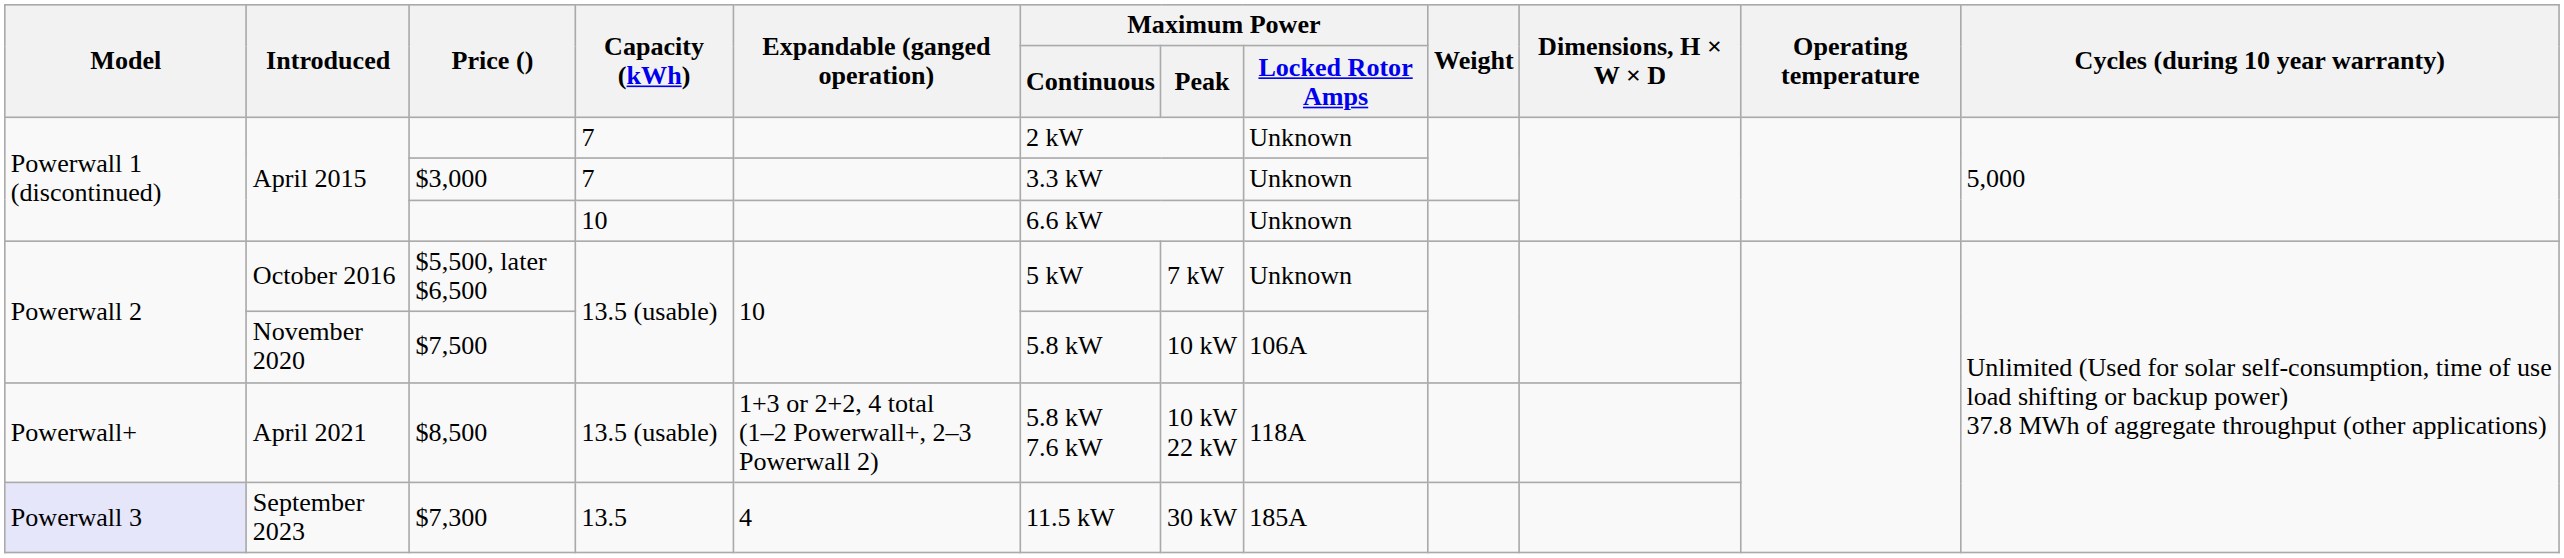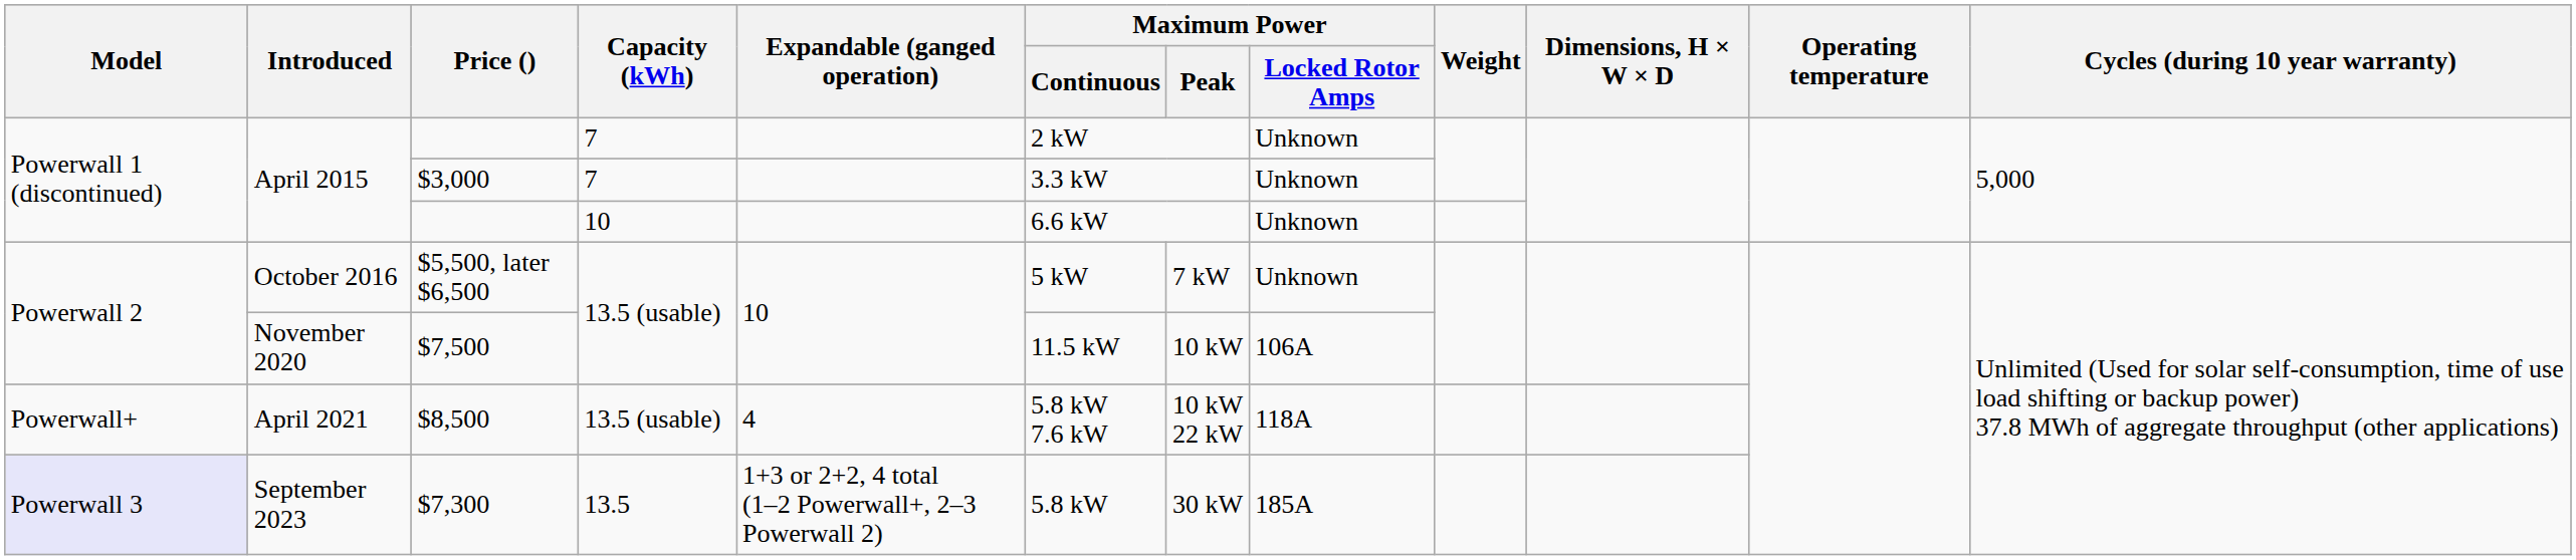$7,500 | Maximum Power / Continuous: 5.8 kW -> 11.5 kW
$8,500 | Expandable (ganged operation): 1+3 or 2+2, 4 total (1–2 Powerwall+, 2–3 Powerwall 2) -> 4
$7,300 | Expandable (ganged operation): 4 -> 1+3 or 2+2, 4 total (1–2 Powerwall+, 2–3 Powerwall 2)
$7,300 | Maximum Power / Continuous: 11.5 kW -> 5.8 kW
